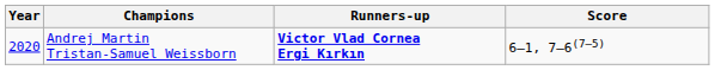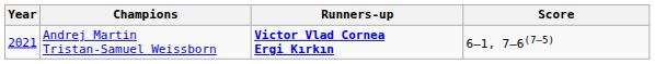Andrej Martin Tristan-Samuel Weissborn | Year: 2020 -> 2021
